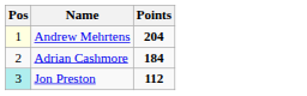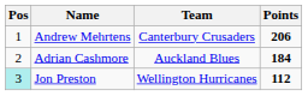+ column: Team | Canterbury Crusaders | Auckland Blues | Wellington Hurricanes
Andrew Mehrtens | Pos: lightyellow background -> no background
Andrew Mehrtens | Points: 204 -> 206
